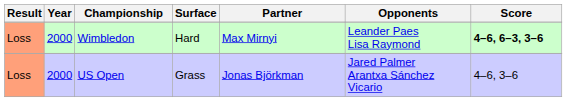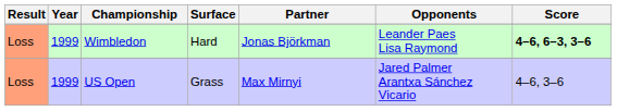Wimbledon | Year: 2000 -> 1999
Wimbledon | Partner: Max Mirnyi -> Jonas Björkman
US Open | Year: 2000 -> 1999
US Open | Partner: Jonas Björkman -> Max Mirnyi
